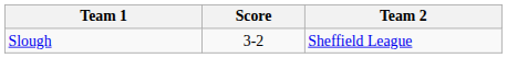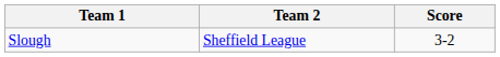columns swapped: Team 2 <-> Score
